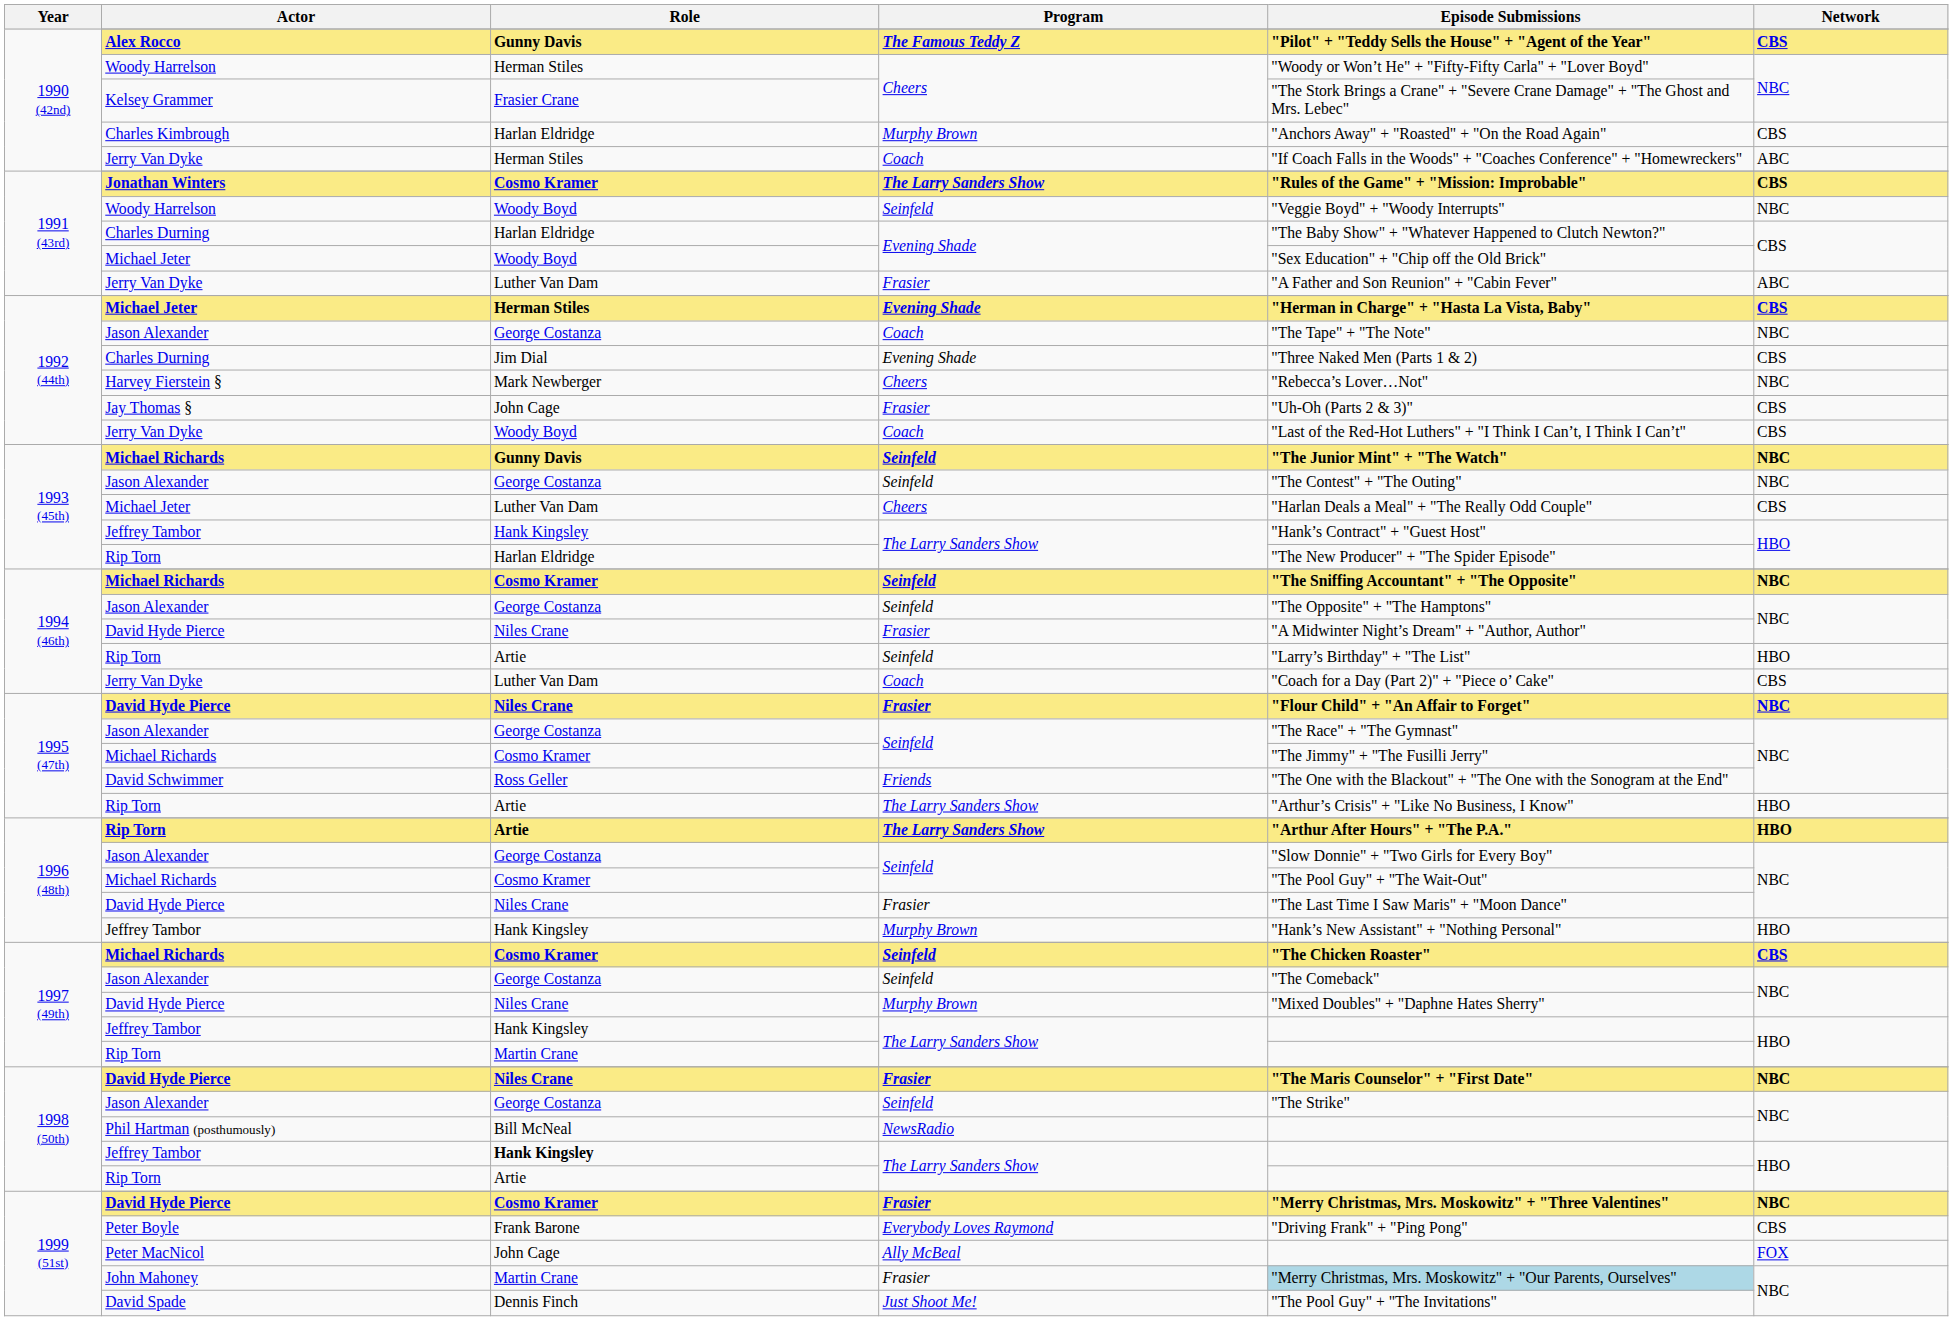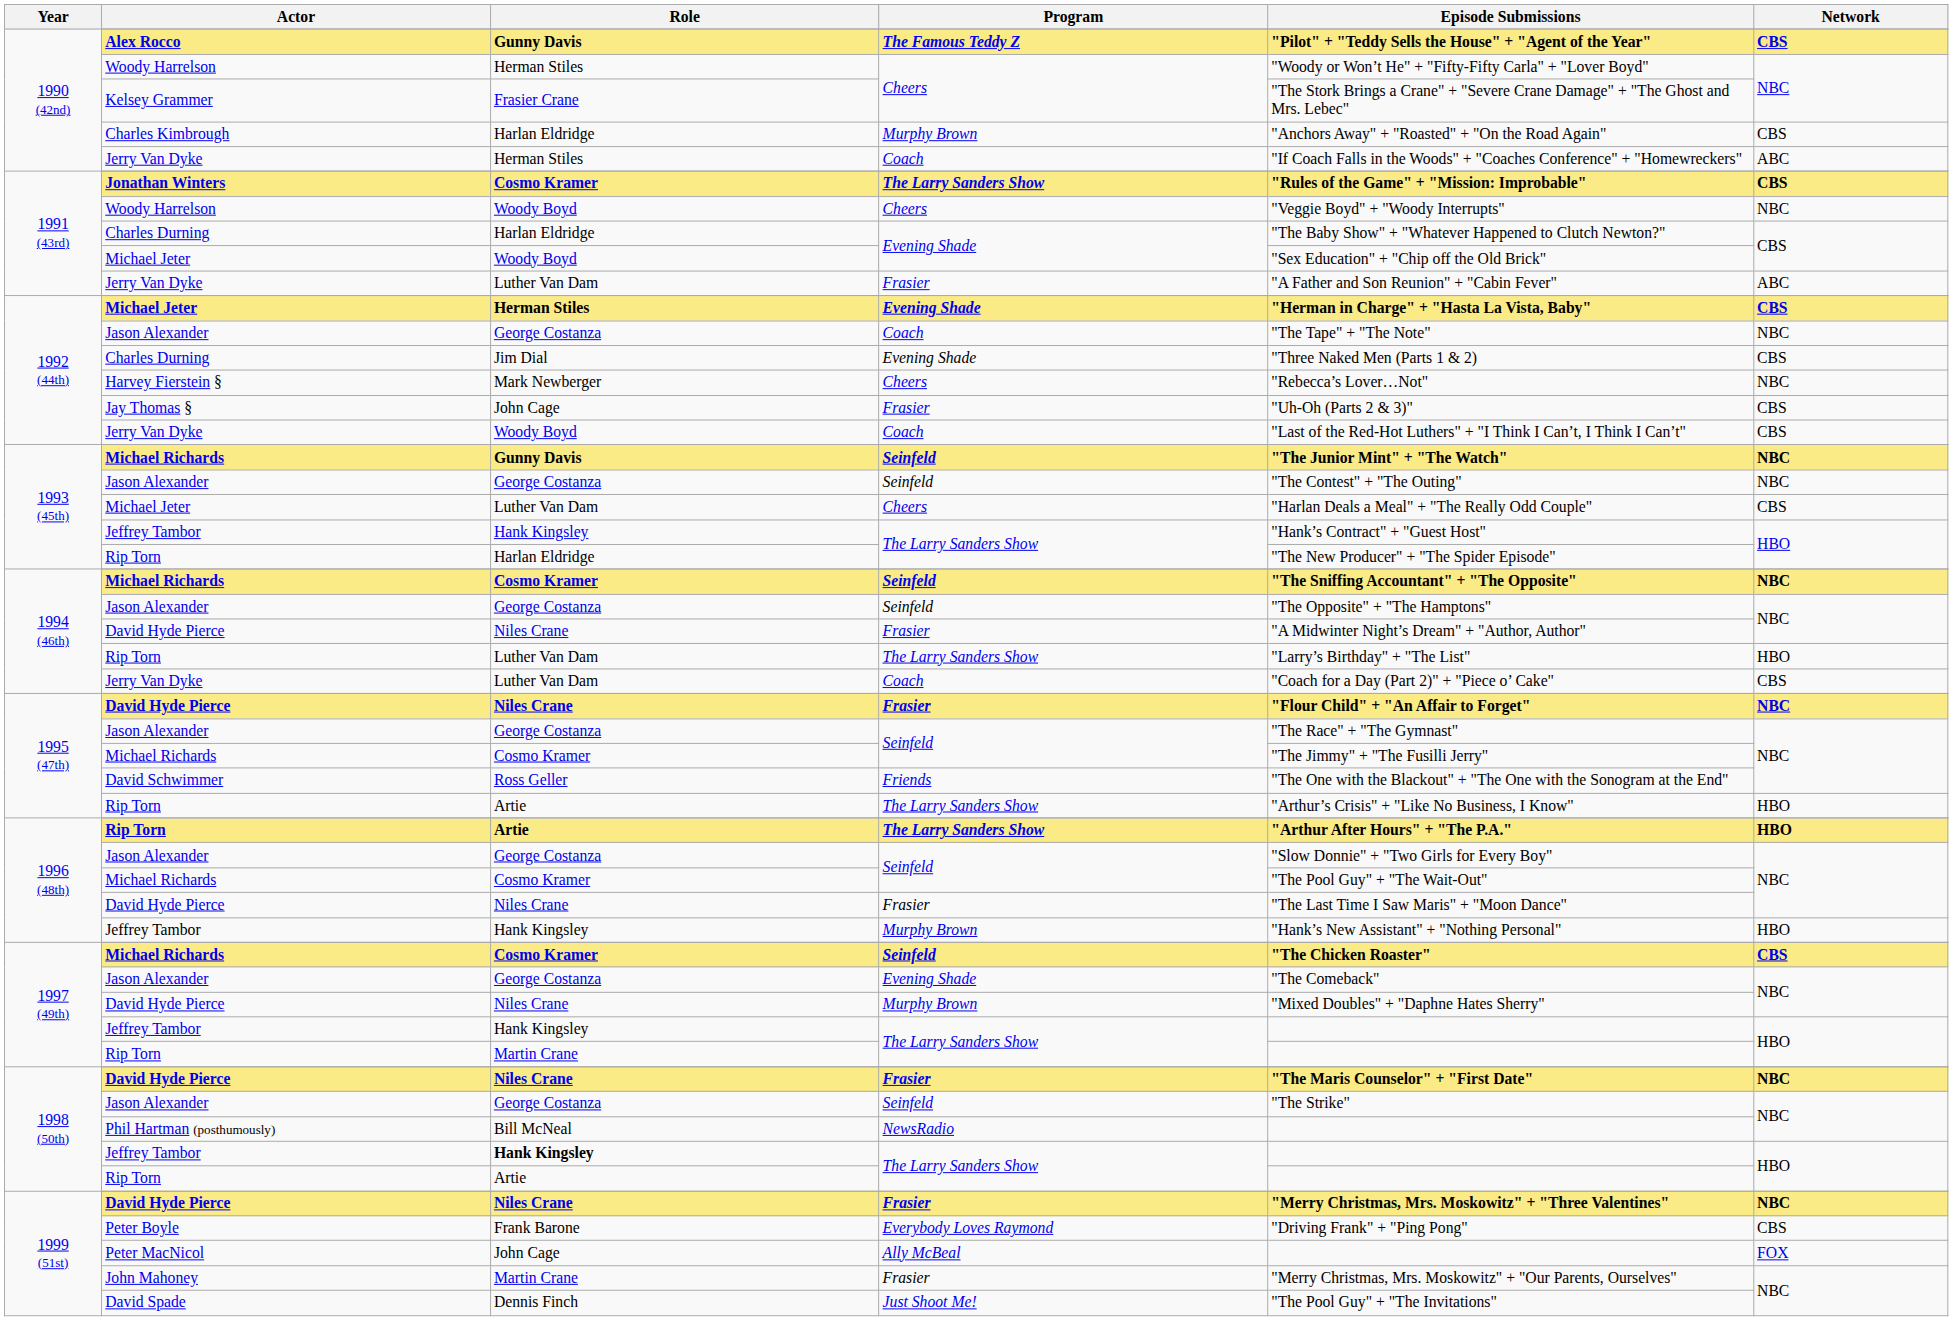1991 (43rd) / Woody Harrelson | Program: Seinfeld -> Cheers
1994 (46th) / Rip Torn | Role: Artie -> Luther Van Dam
1994 (46th) / Rip Torn | Program: Seinfeld -> The Larry Sanders Show
1997 (49th) / Jason Alexander | Program: Seinfeld -> Evening Shade
1999 (51st) / David Hyde Pierce | Role: Cosmo Kramer -> Niles Crane
John Mahoney | Episode Submissions: lightblue background -> no background
